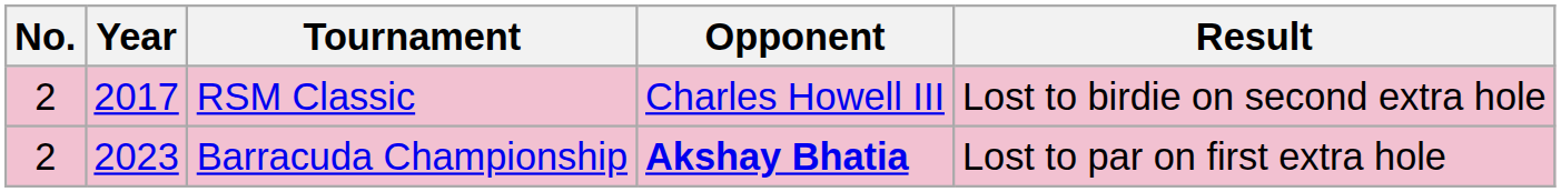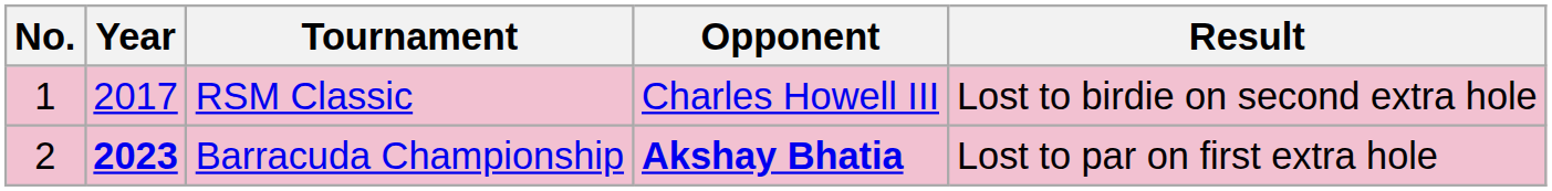RSM Classic | No.: 2 -> 1
Barracuda Championship | Year: normal -> bold
